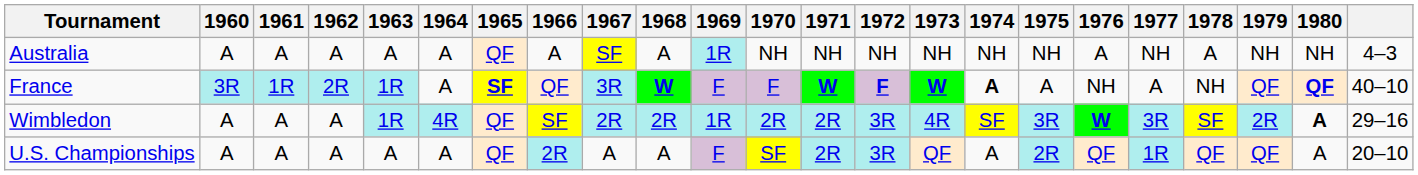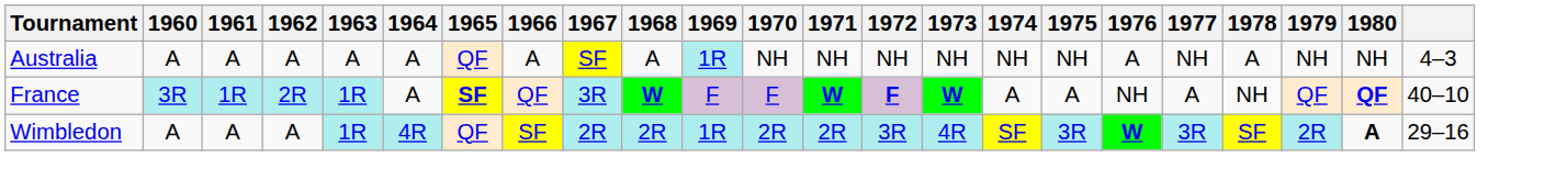France | 1974: bold -> normal
- row: U.S. Championships | A | A | A | A | A | QF | 2R | A | A | F | SF | 2R | 3R | QF | A | 2R | QF | 1R | QF | QF | A | 20–10
